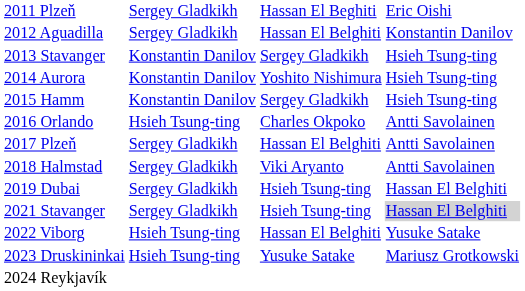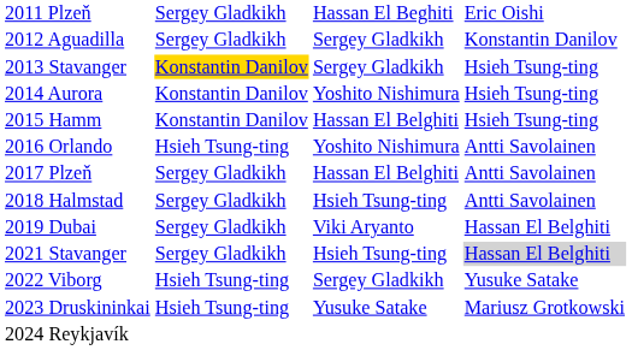2012 Aguadilla | column 3: Hassan El Belghiti -> Sergey Gladkikh
2013 Stavanger | column 2: no background -> gold background
2015 Hamm | column 3: Sergey Gladkikh -> Hassan El Belghiti
2016 Orlando | column 3: Charles Okpoko -> Yoshito Nishimura
2018 Halmstad | column 3: Viki Aryanto -> Hsieh Tsung-ting
2019 Dubai | column 3: Hsieh Tsung-ting -> Viki Aryanto
2022 Viborg | column 3: Hassan El Belghiti -> Sergey Gladkikh
